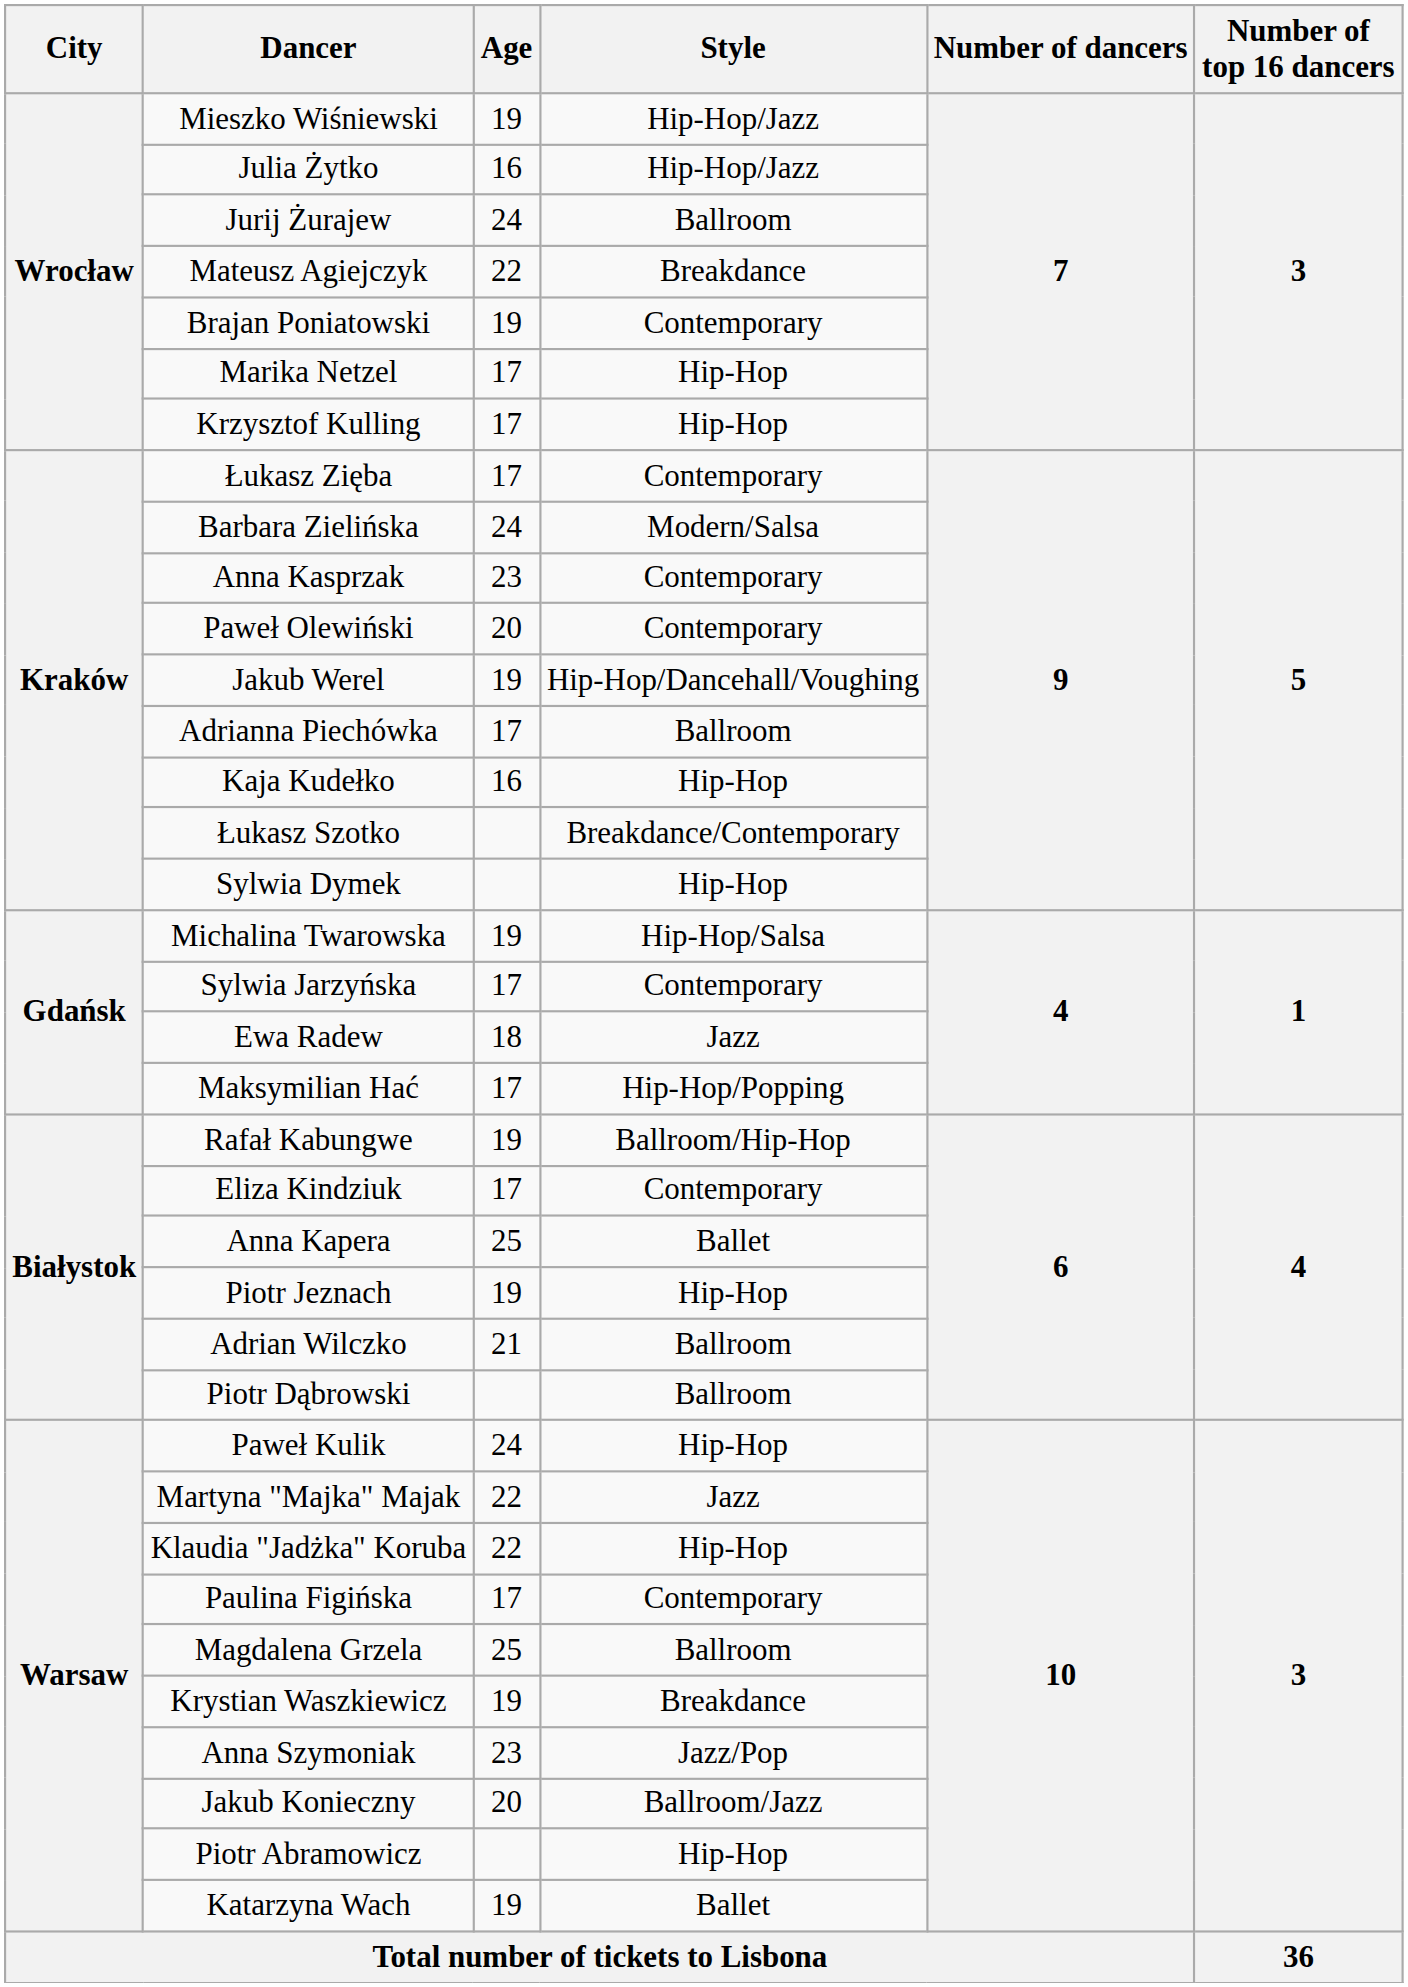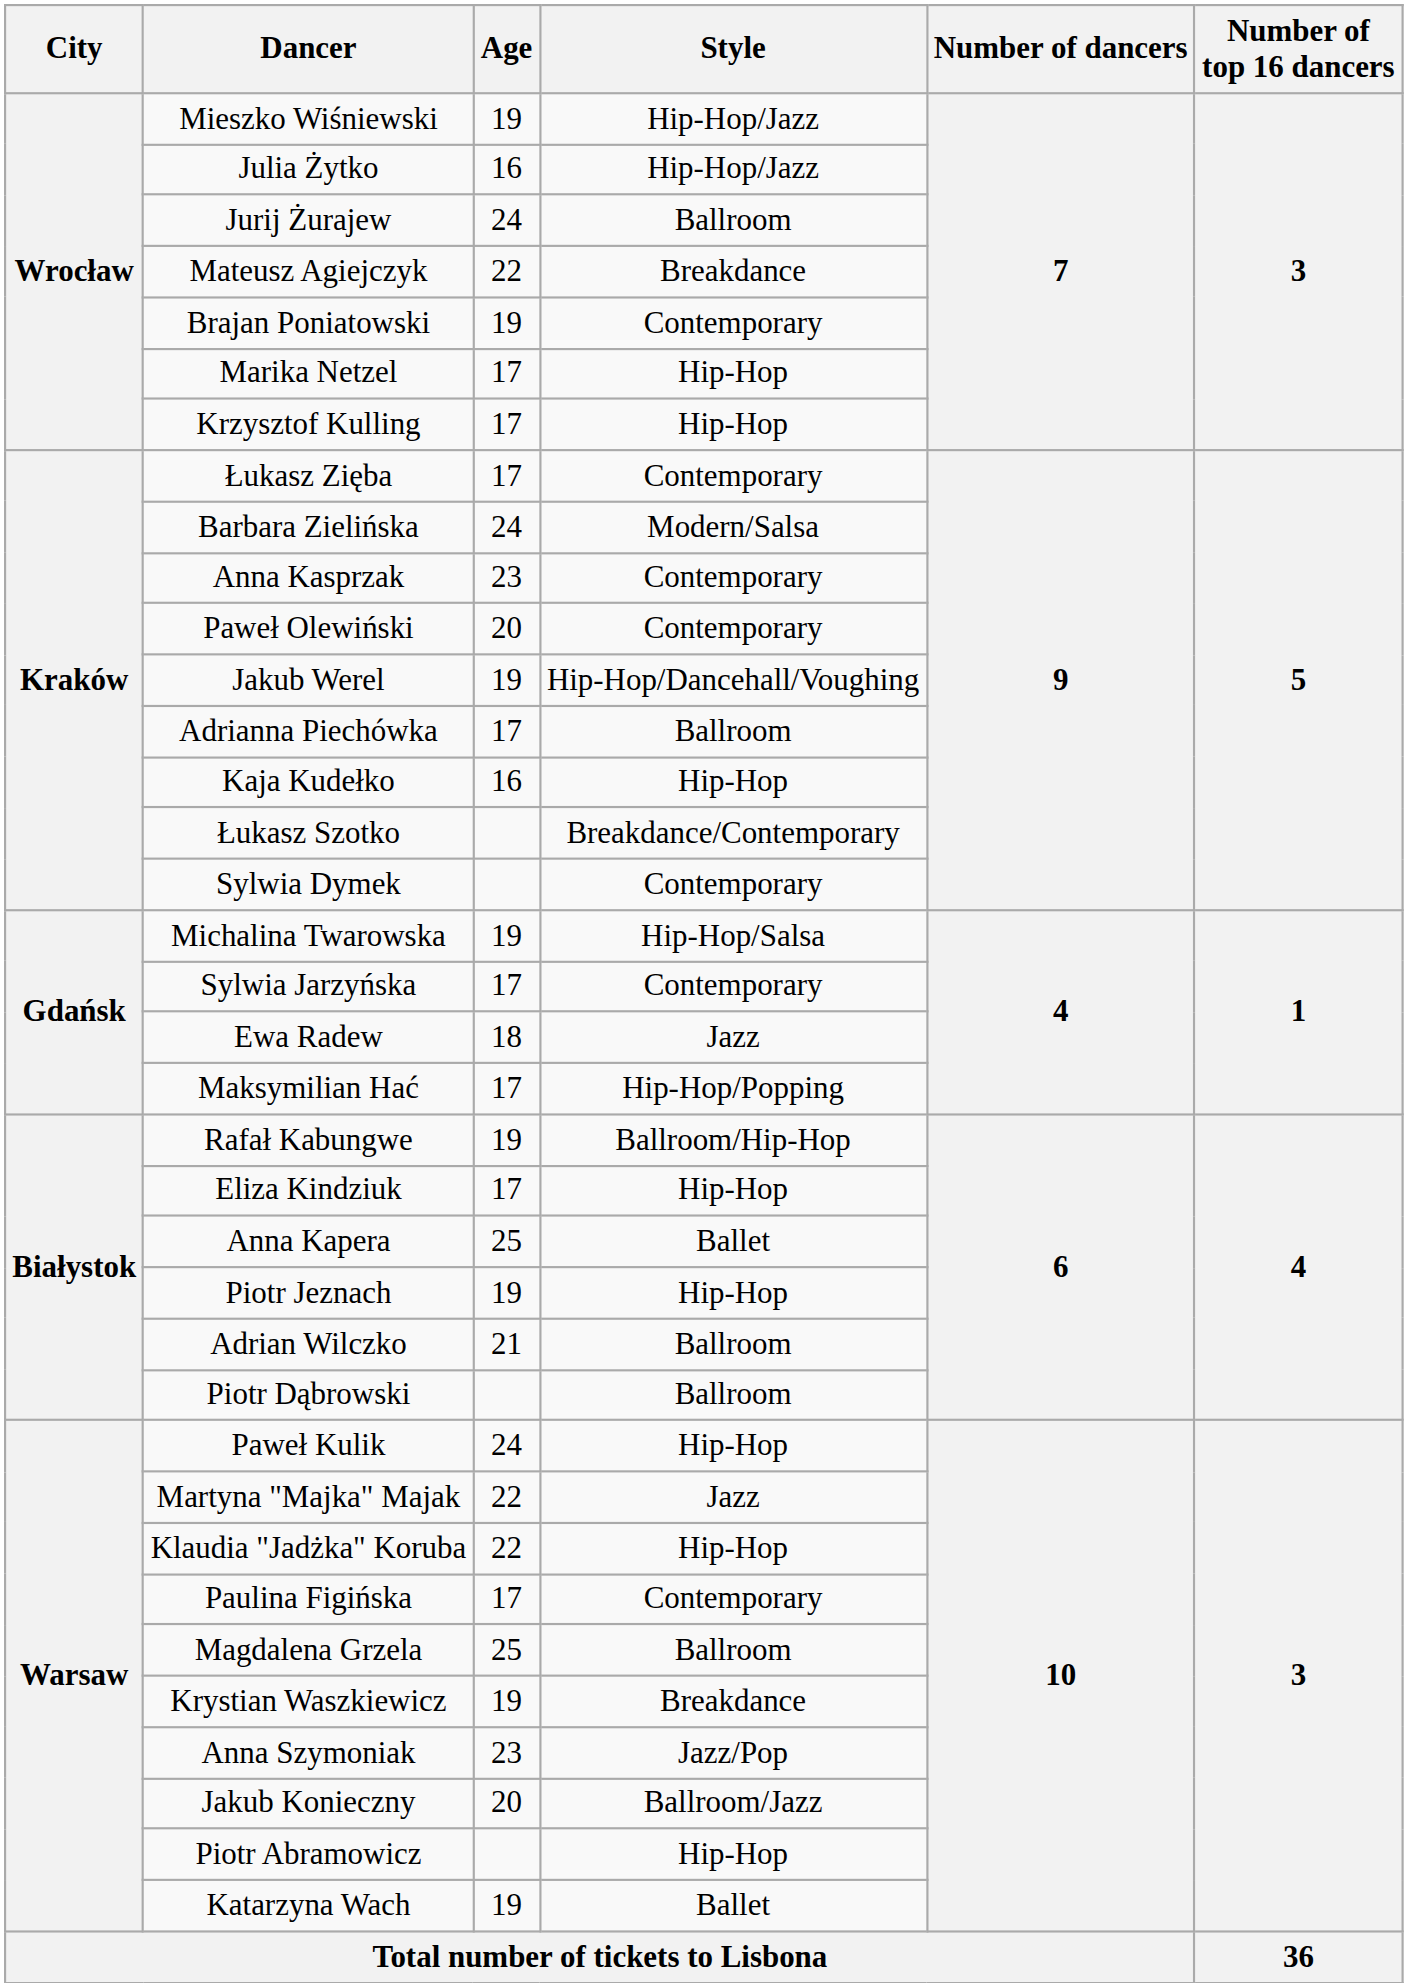Sylwia Dymek | Style: Hip-Hop -> Contemporary
Eliza Kindziuk | Style: Contemporary -> Hip-Hop
